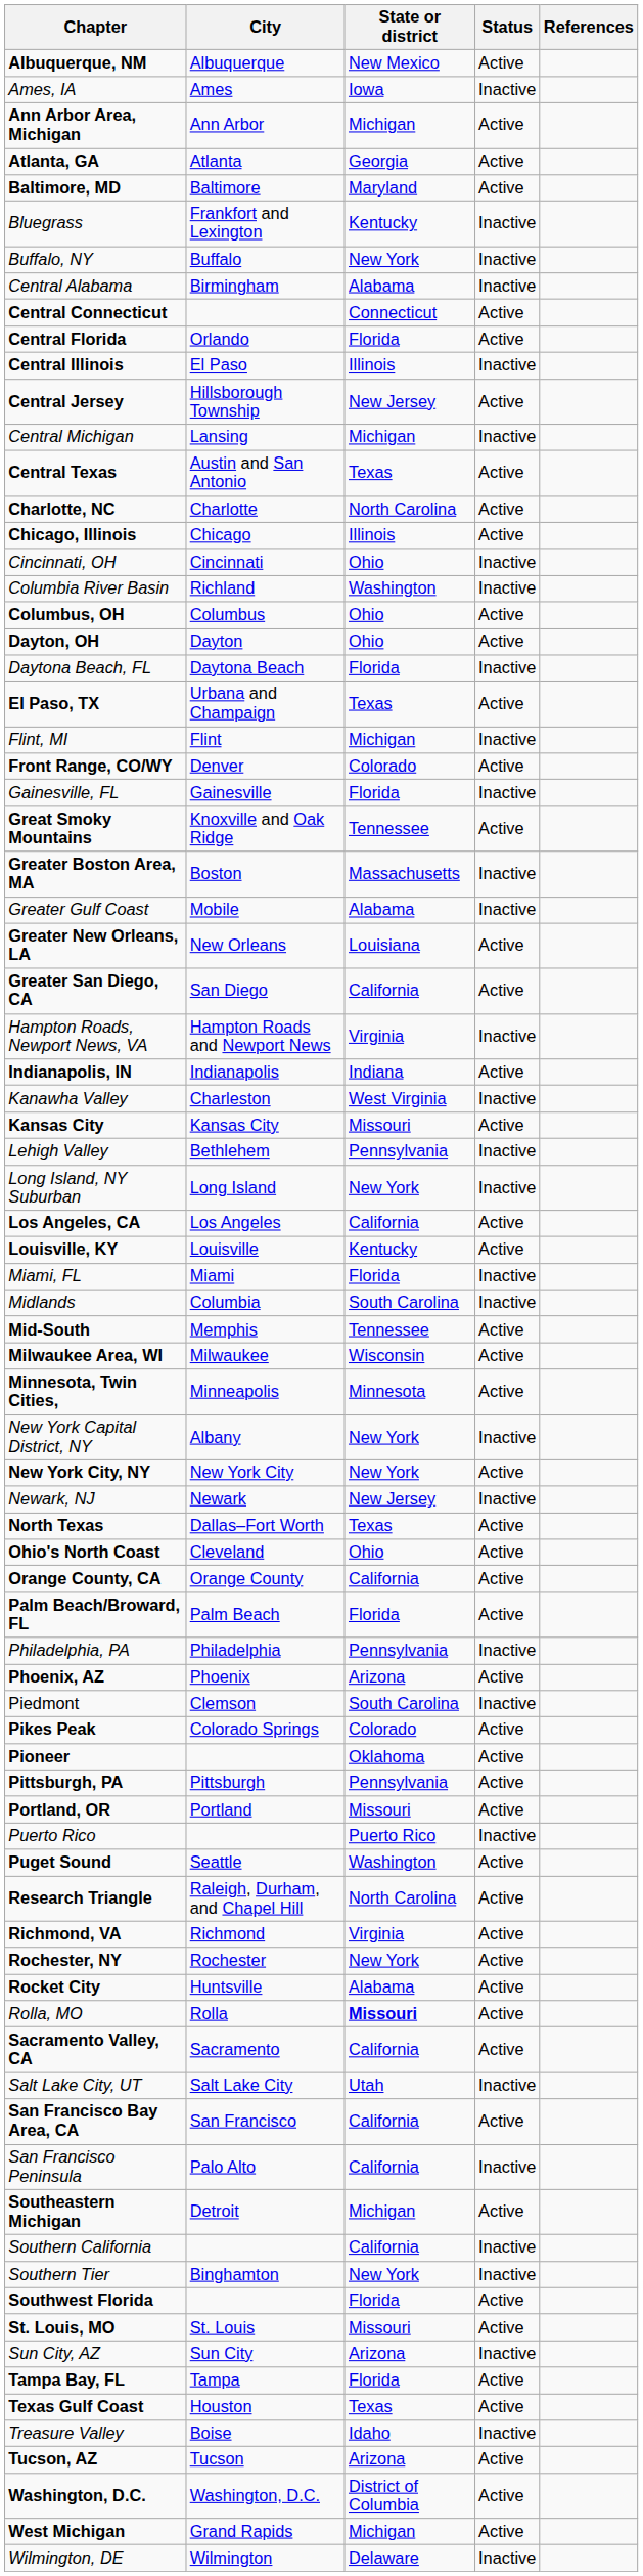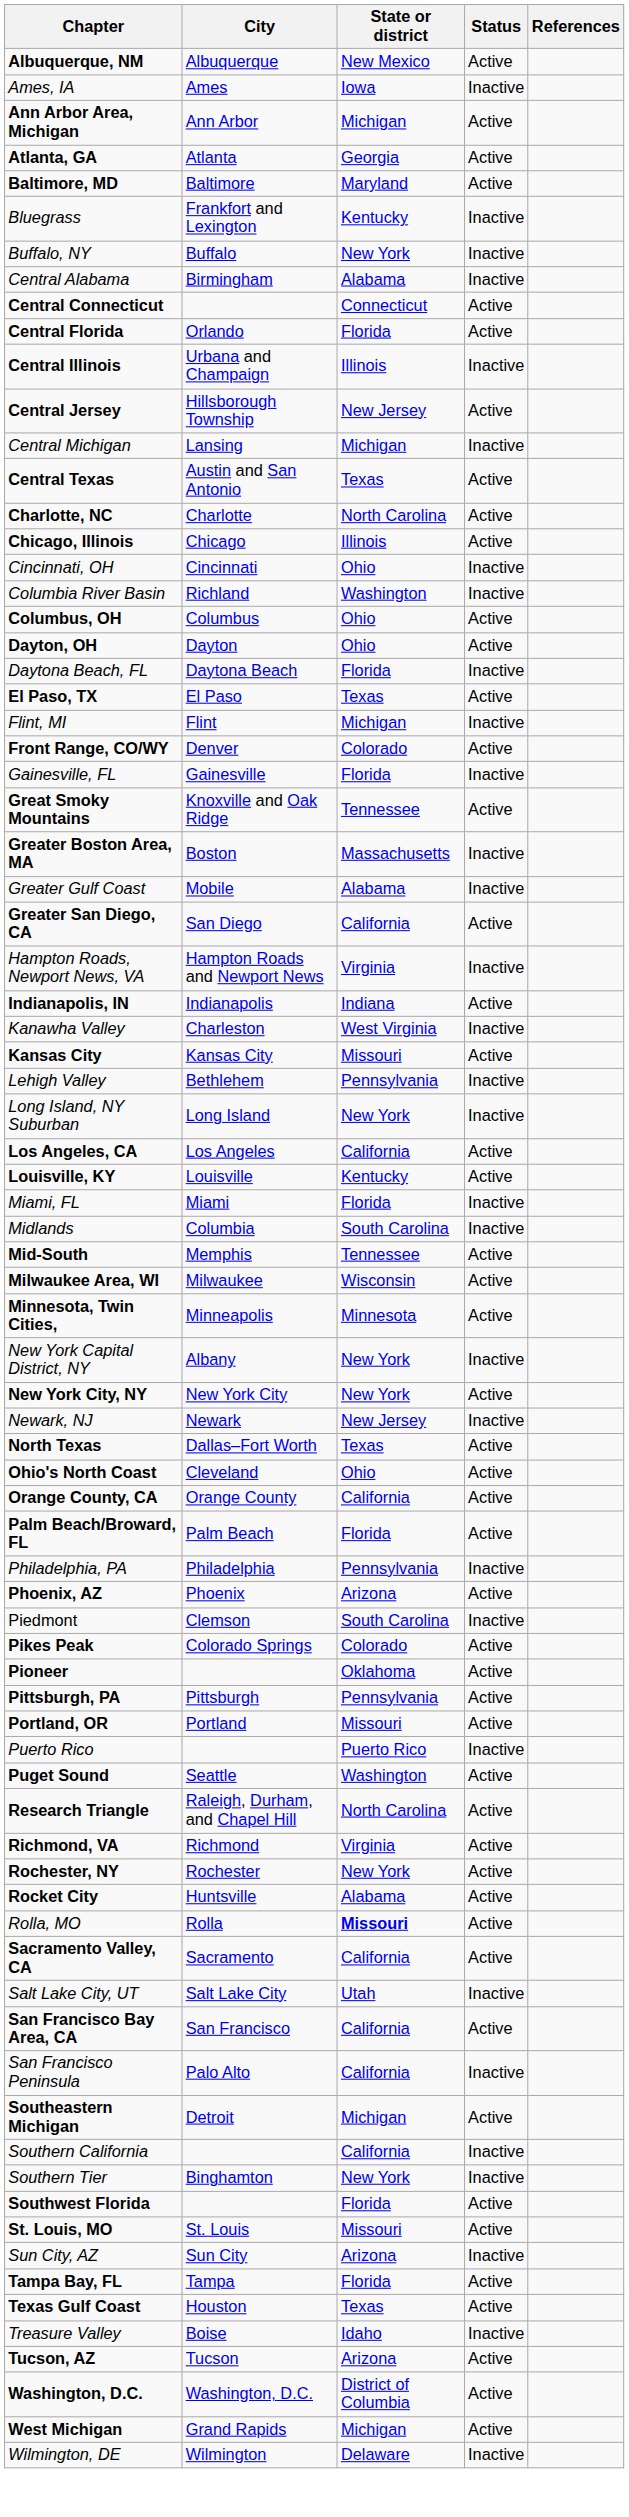Central Illinois | City: El Paso -> Urbana and Champaign
El Paso, TX | City: Urbana and Champaign -> El Paso
- row: Greater New Orleans, LA | New Orleans | Louisiana | Active
